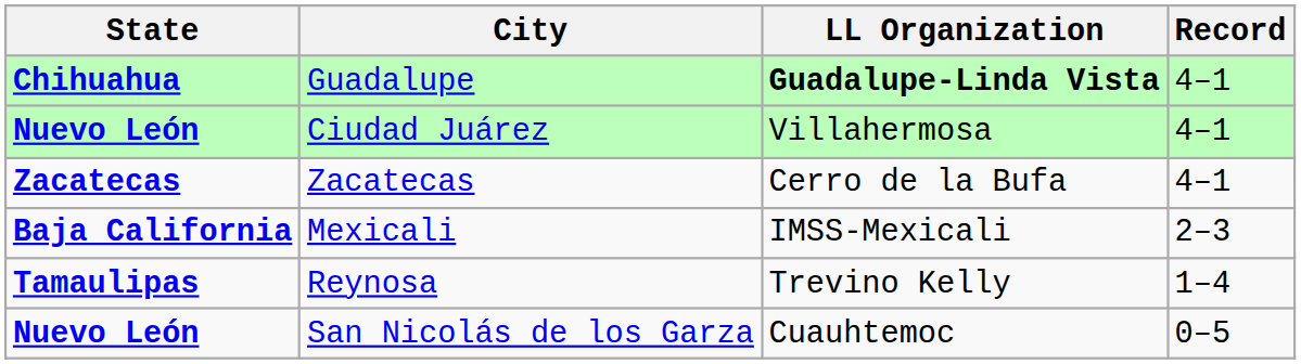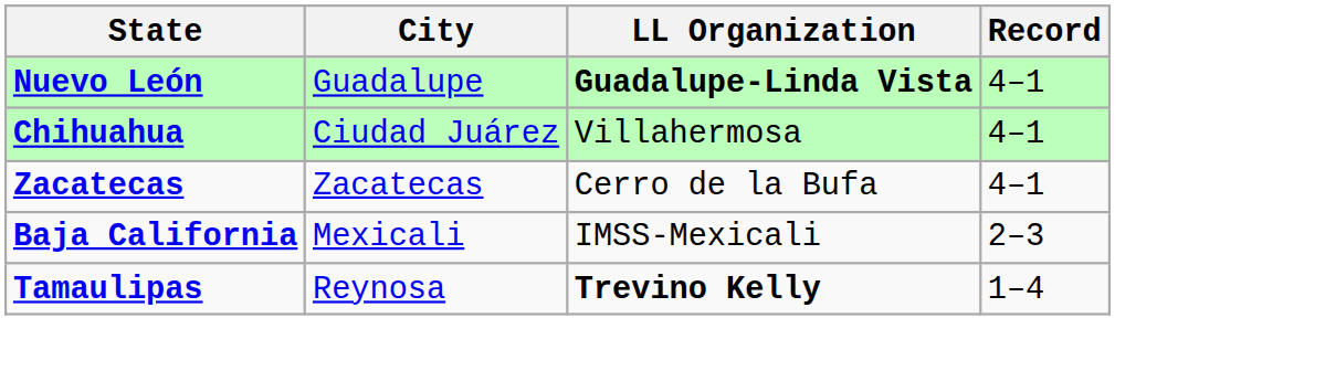Guadalupe | State: Chihuahua -> Nuevo León
Ciudad Juárez | State: Nuevo León -> Chihuahua
Reynosa | LL Organization: normal -> bold
- row: Nuevo León | San Nicolás de los Garza | Cuauhtemoc | 0–5
